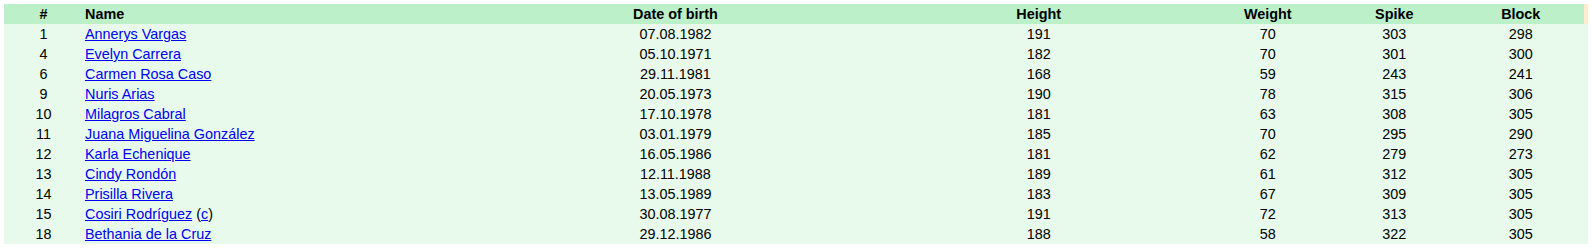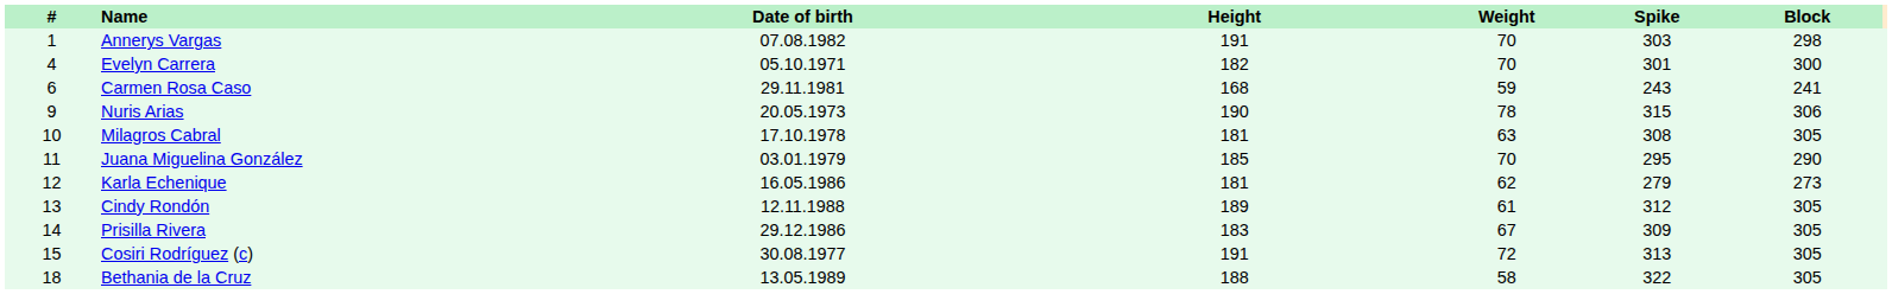Prisilla Rivera | Date of birth: 13.05.1989 -> 29.12.1986
Bethania de la Cruz | Date of birth: 29.12.1986 -> 13.05.1989
